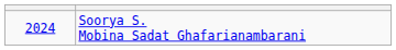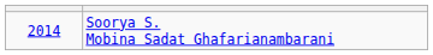Soorya S. Mobina Sadat Ghafarianambarani | column 1: 2024 -> 2014
